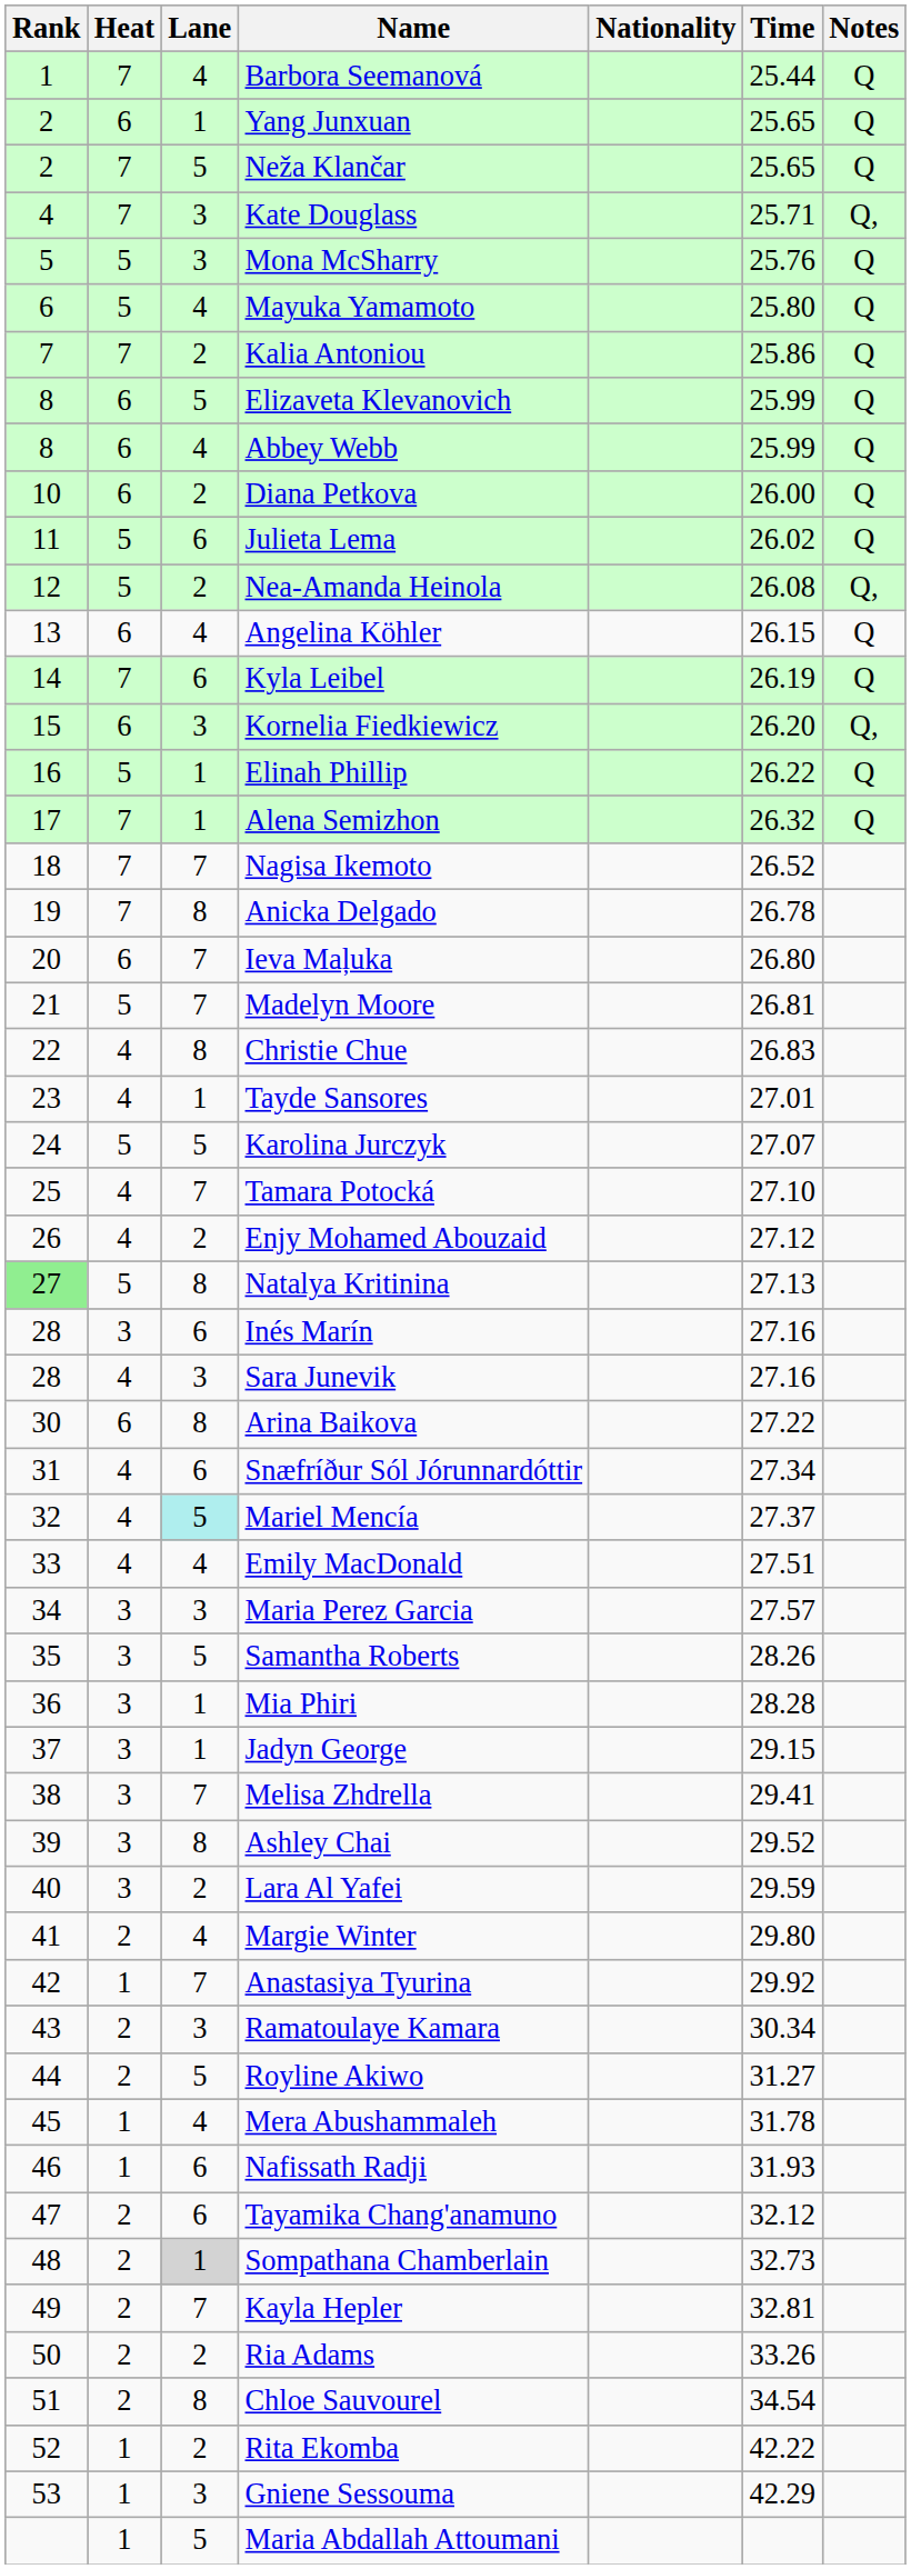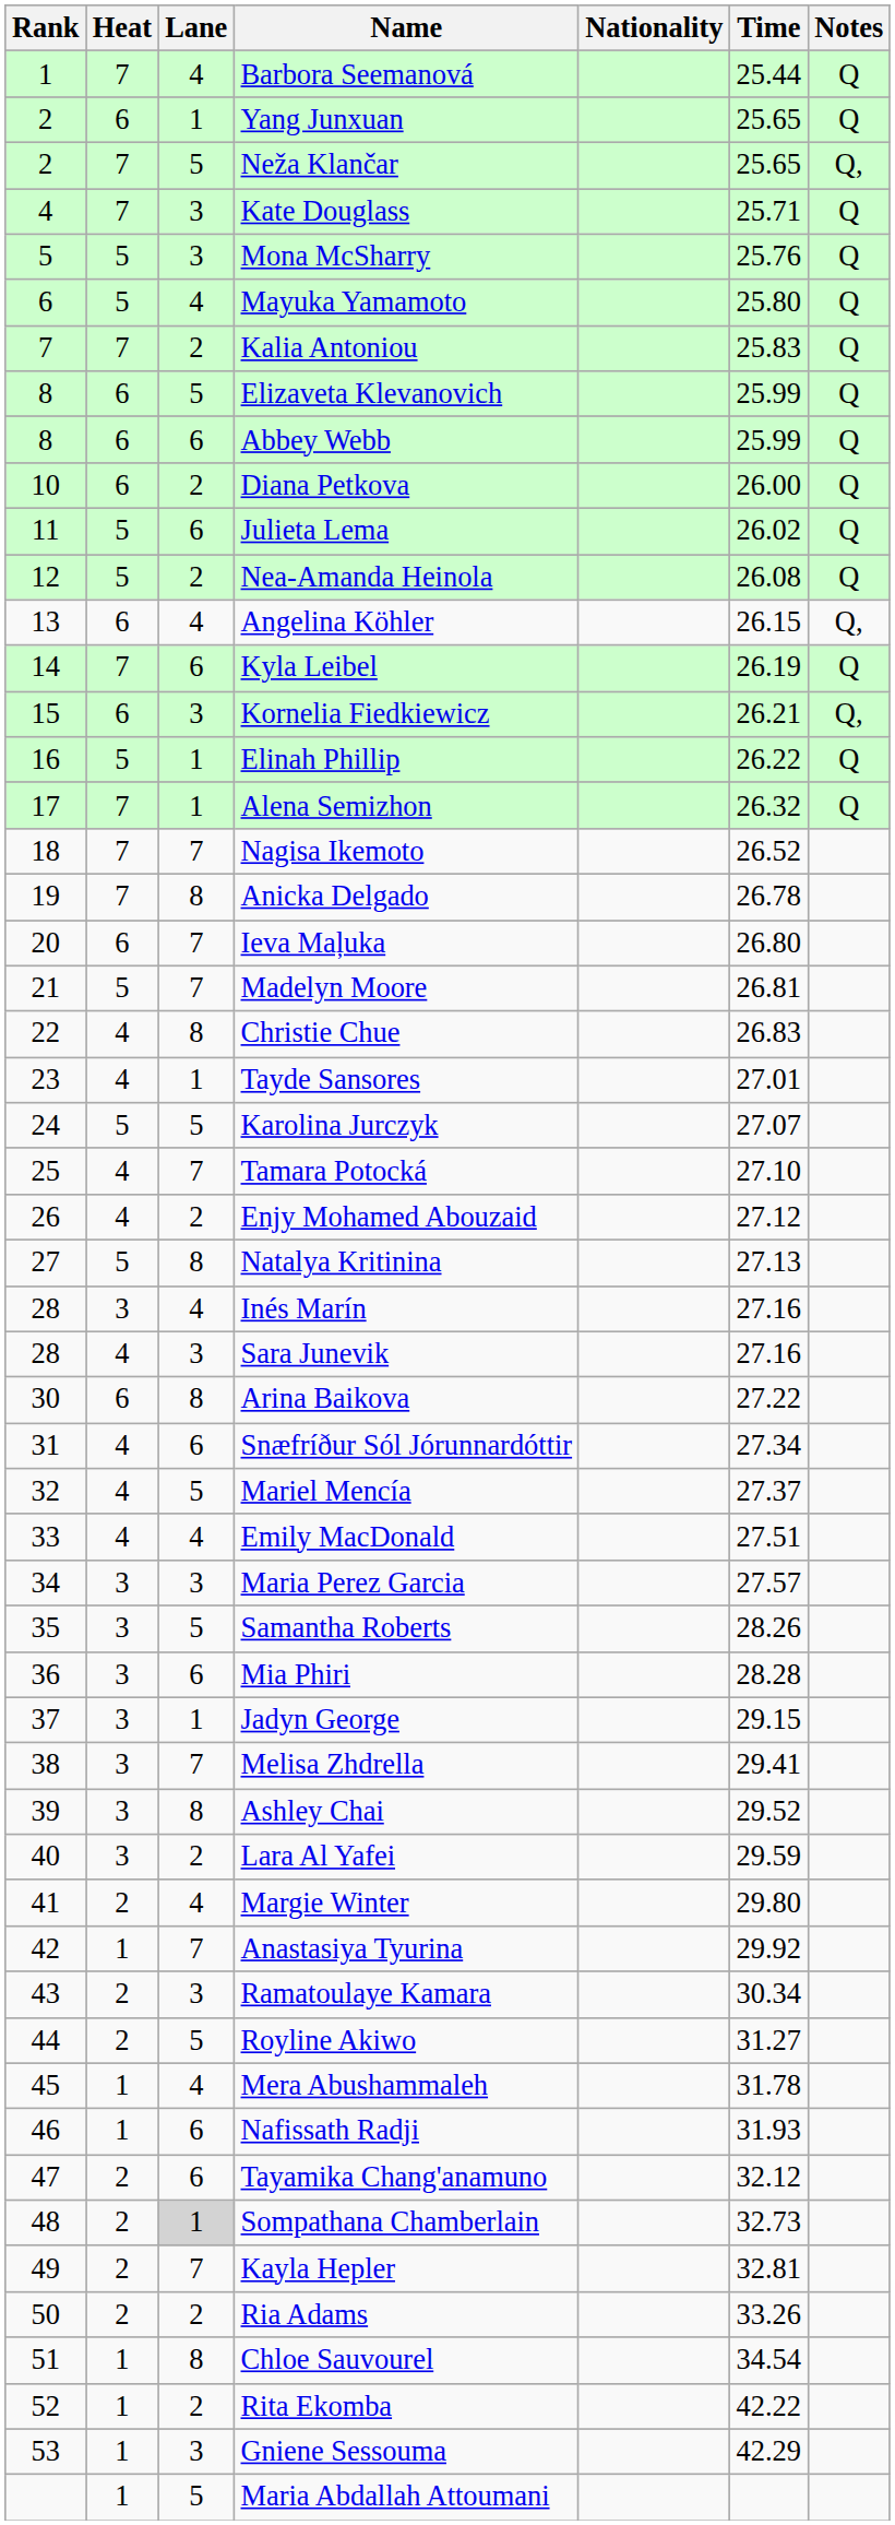Neža Klančar | Notes: Q -> Q,
Kate Douglass | Notes: Q, -> Q
Kalia Antoniou | Time: 25.86 -> 25.83
Abbey Webb | Lane: 4 -> 6
Nea-Amanda Heinola | Notes: Q, -> Q
Angelina Köhler | Notes: Q -> Q,
Kornelia Fiedkiewicz | Time: 26.20 -> 26.21
Natalya Kritinina | Rank: lightgreen background -> no background
Inés Marín | Lane: 6 -> 4
Mariel Mencía | Lane: paleturquoise background -> no background
Mia Phiri | Lane: 1 -> 6
Chloe Sauvourel | Heat: 2 -> 1
